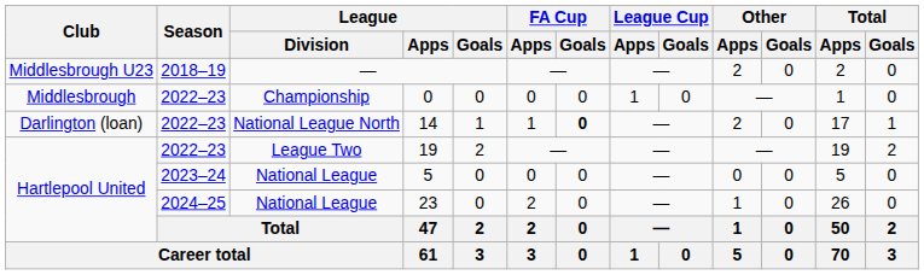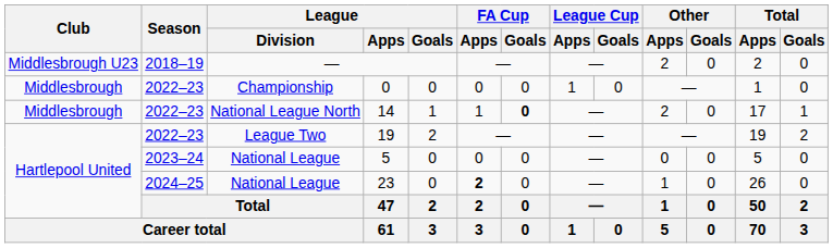14 | Club: Darlington (loan) -> Middlesbrough
23 | FA Cup / Apps: normal -> bold
